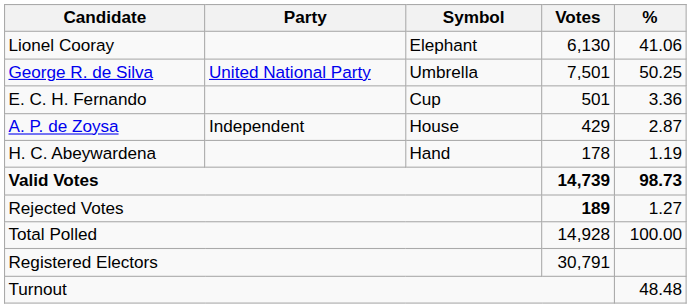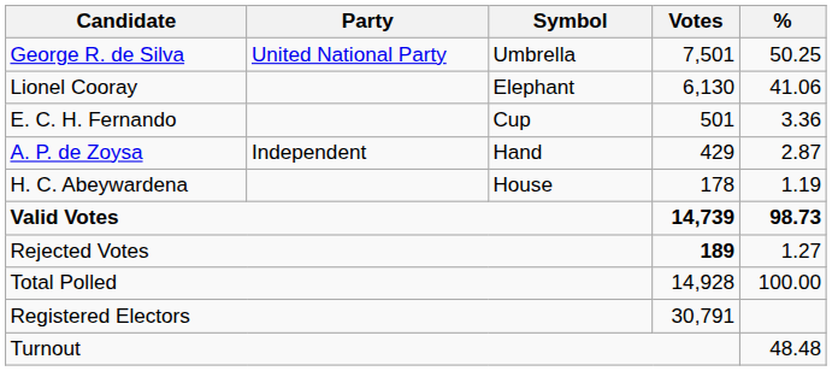rows swapped: George R. de Silva <-> Lionel Cooray
A. P. de Zoysa | Symbol: House -> Hand
H. C. Abeywardena | Symbol: Hand -> House
